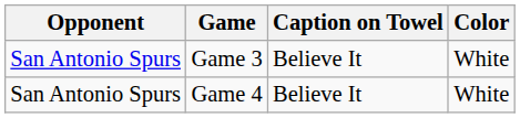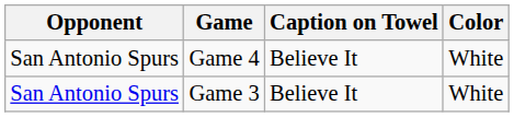rows swapped: Game 3 <-> Game 4
